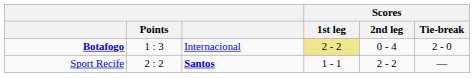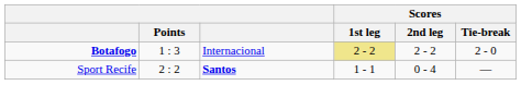Botafogo | Scores / 2nd leg: 0 - 4 -> 2 - 2
Sport Recife | Scores / 2nd leg: 2 - 2 -> 0 - 4
